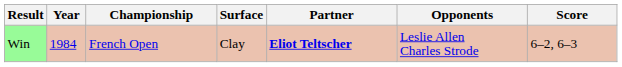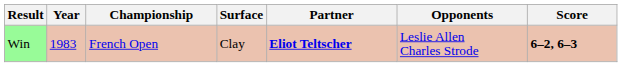Win | Year: 1984 -> 1983
Win | Score: normal -> bold
